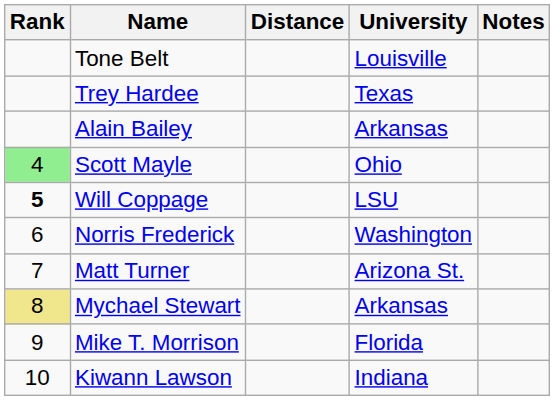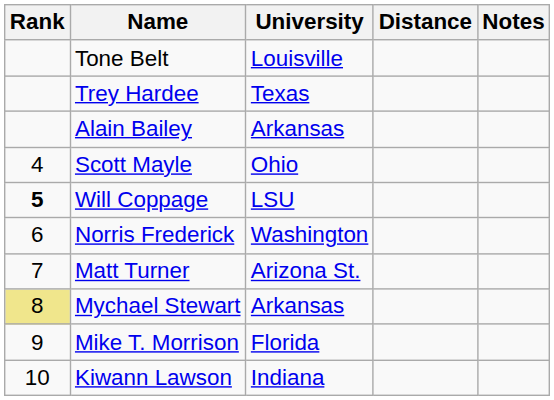columns swapped: University <-> Distance
Scott Mayle | Rank: lightgreen background -> no background
